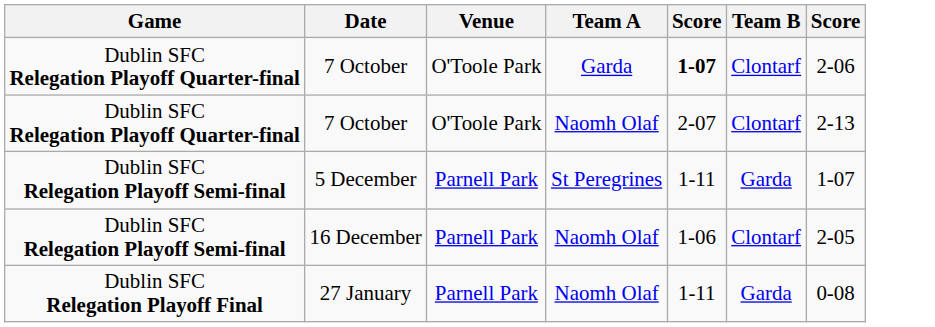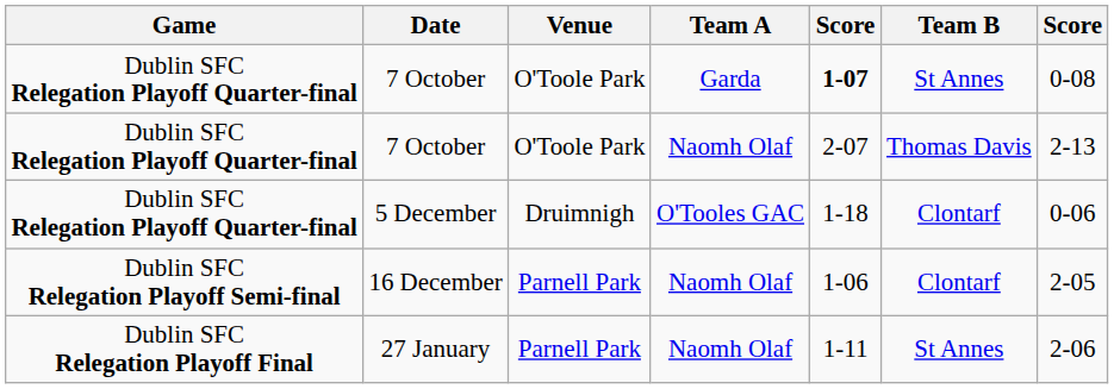7 October / Garda | Team B: Clontarf -> St Annes
7 October / Garda | column 7: 2-06 -> 0-08
7 October / Naomh Olaf | Team B: Clontarf -> Thomas Davis
+ row: Dublin SFC Relegation Playoff Quarter-final | 5 December | Druimnigh | O'Tooles GAC | 1-18 | Clontarf | 0-06
- row: Dublin SFC Relegation Playoff Semi-final | 5 December | Parnell Park | St Peregrines | 1-11 | Garda | 1-07
27 January | Team B: Garda -> St Annes
27 January | column 7: 0-08 -> 2-06
